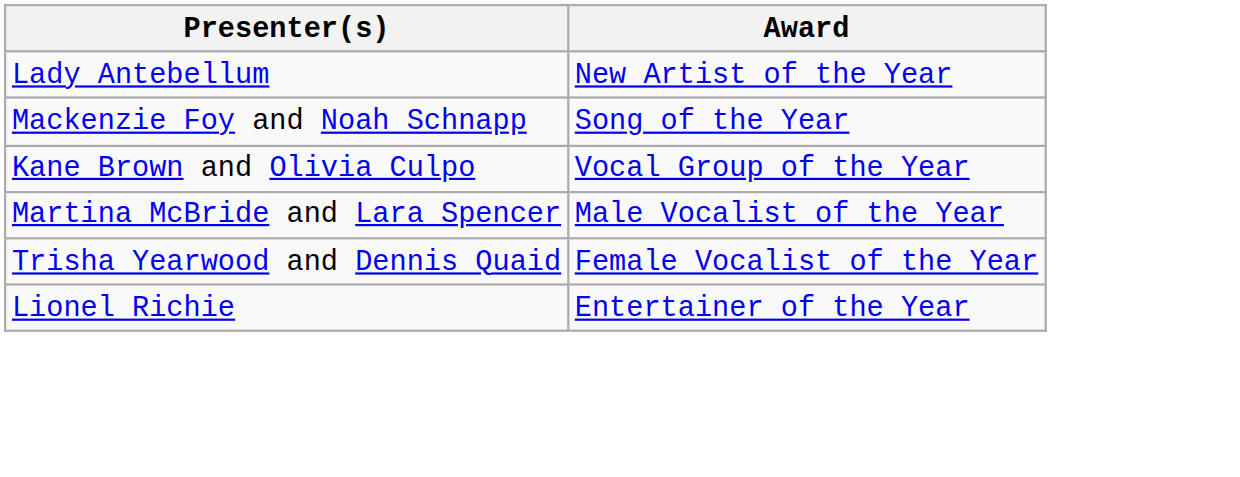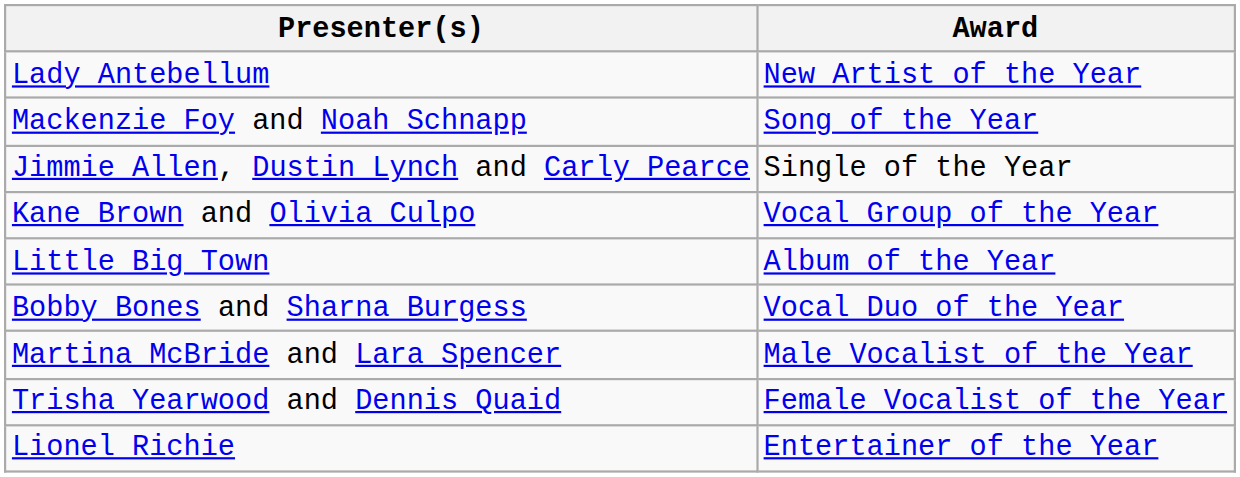+ row: Jimmie Allen, Dustin Lynch and Carly Pearce | Single of the Year
+ row: Little Big Town | Album of the Year
+ row: Bobby Bones and Sharna Burgess | Vocal Duo of the Year
